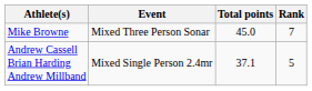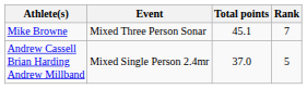Mike Browne | Total points: 45.0 -> 45.1
Andrew Cassell Brian Harding Andrew Millband | Total points: 37.1 -> 37.0
